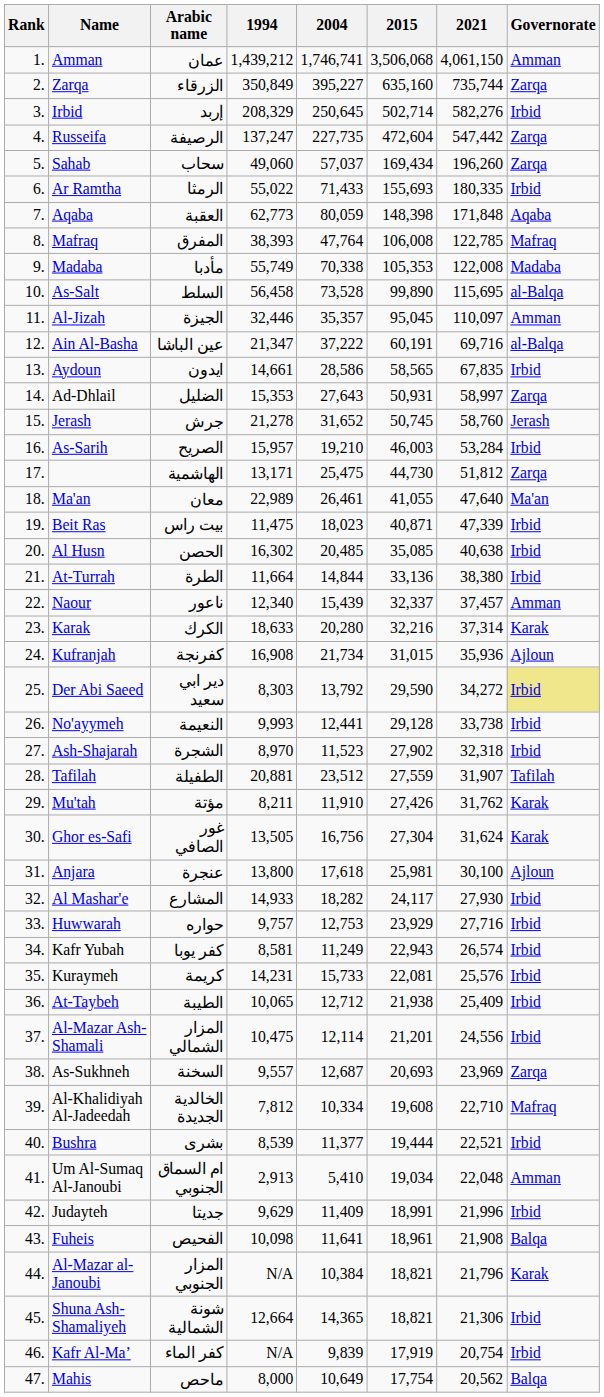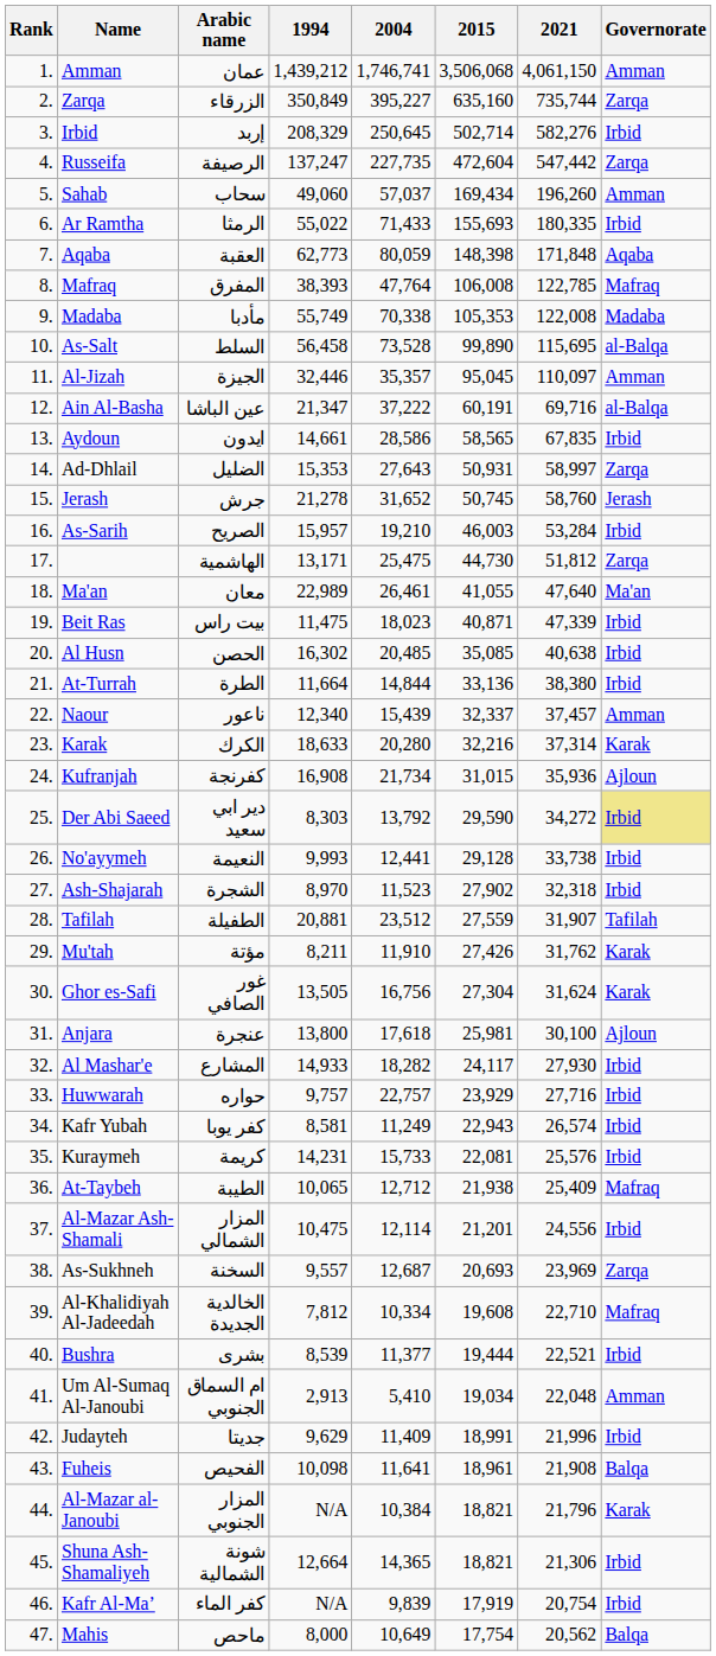Sahab | Governorate: Zarqa -> Amman
Huwwarah | 2004: 12,753 -> 22,757
At-Taybeh | Governorate: Irbid -> Mafraq
